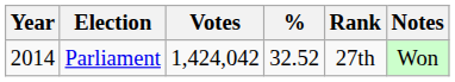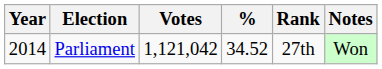Parliament | Votes: 1,424,042 -> 1,121,042
Parliament | %: 32.52 -> 34.52
